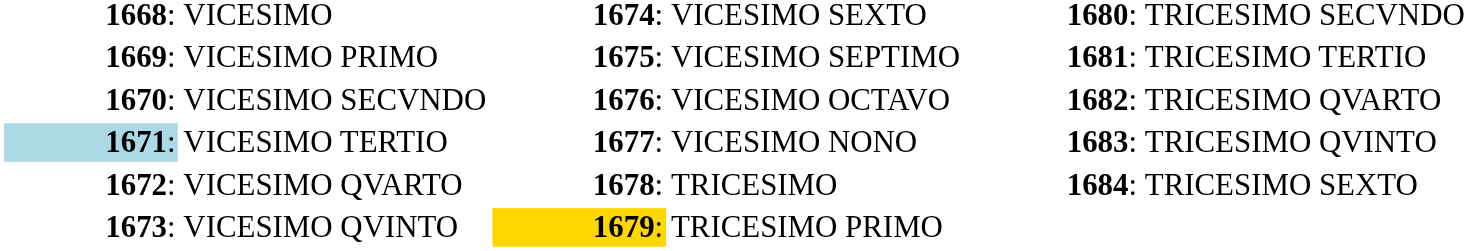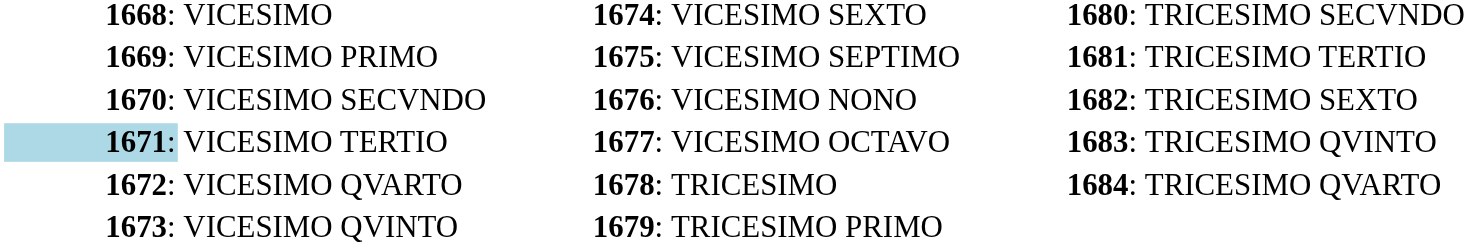VICESIMO SECVNDO | column 4: VICESIMO OCTAVO -> VICESIMO NONO
VICESIMO SECVNDO | column 6: TRICESIMO QVARTO -> TRICESIMO SEXTO
VICESIMO TERTIO | column 4: VICESIMO NONO -> VICESIMO OCTAVO
VICESIMO QVARTO | column 6: TRICESIMO SEXTO -> TRICESIMO QVARTO
VICESIMO QVINTO | column 3: gold background -> no background
